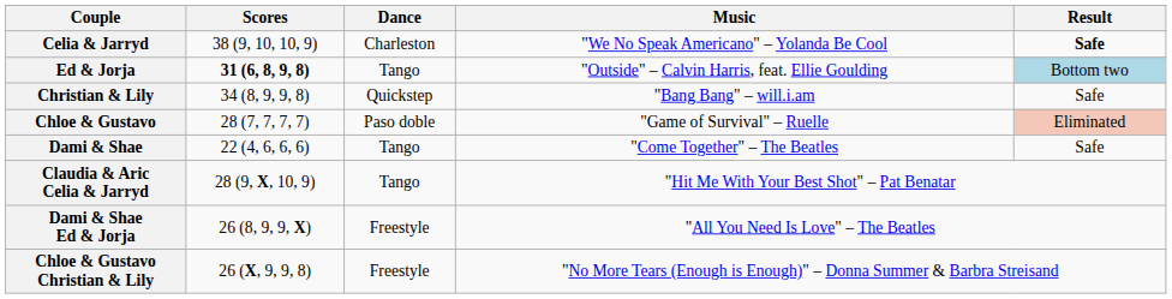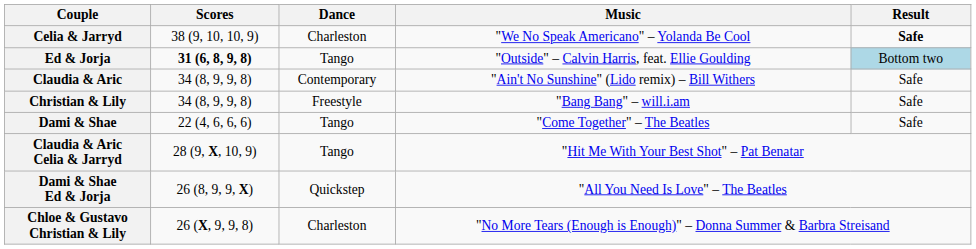+ row: Claudia & Aric | 34 (8, 9, 9, 8) | Contemporary | "Ain't No Sunshine" (Lido remix) – Bill Withers | Safe
Christian & Lily | Dance: Quickstep -> Freestyle
- row: Chloe & Gustavo | 28 (7, 7, 7, 7) | Paso doble | "Game of Survival" – Ruelle | Eliminated
Dami & Shae Ed & Jorja | Dance: Freestyle -> Quickstep
Chloe & Gustavo Christian & Lily | Dance: Freestyle -> Charleston
